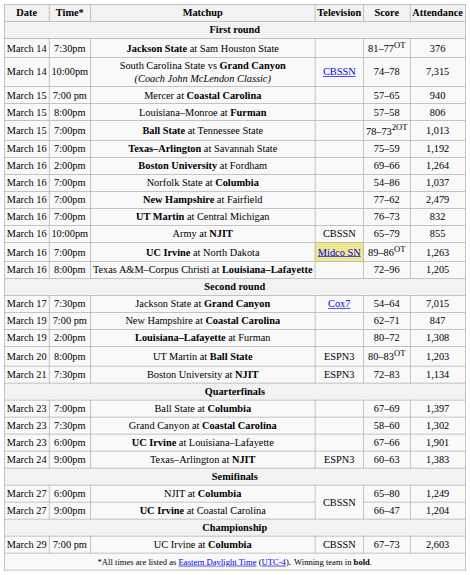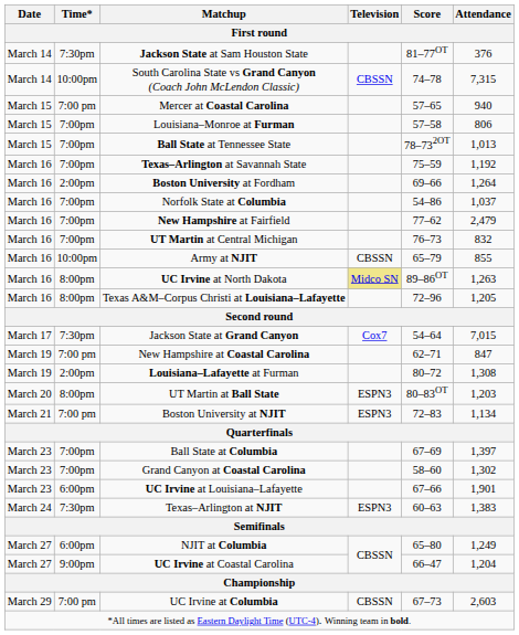Louisiana–Monroe at Furman | Time*: 8:00pm -> 7:00pm
UC Irvine at North Dakota | Time*: 7:00pm -> 8:00pm
Boston University at NJIT | Time*: 7:30pm -> 7:00 pm
Grand Canyon at Coastal Carolina | Time*: 7:30pm -> 7:00pm
Texas–Arlington at NJIT | Time*: 9:00pm -> 7:30pm
